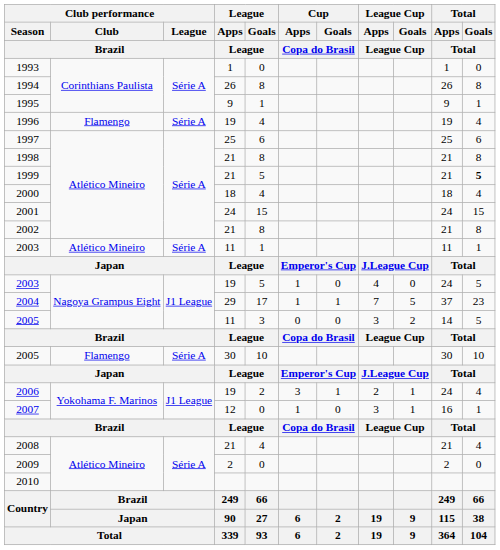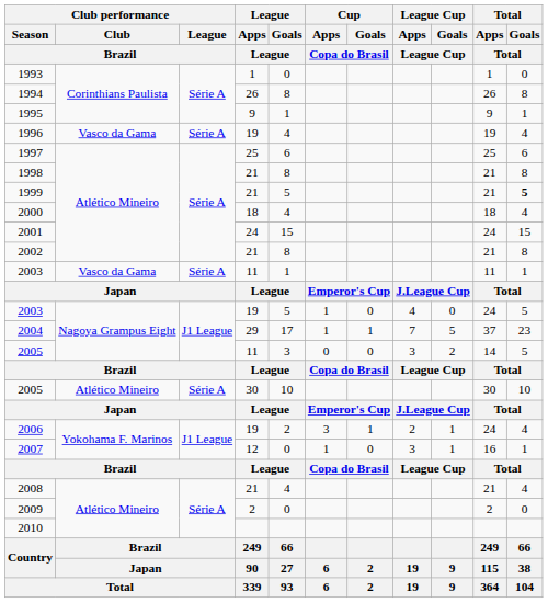1996 | Club performance / Club / Brazil: Flamengo -> Vasco da Gama
2003 / 11 | Club performance / Club / Brazil: Atlético Mineiro -> Vasco da Gama
2005 / 30 | Club performance / Club / Brazil: Flamengo -> Atlético Mineiro
